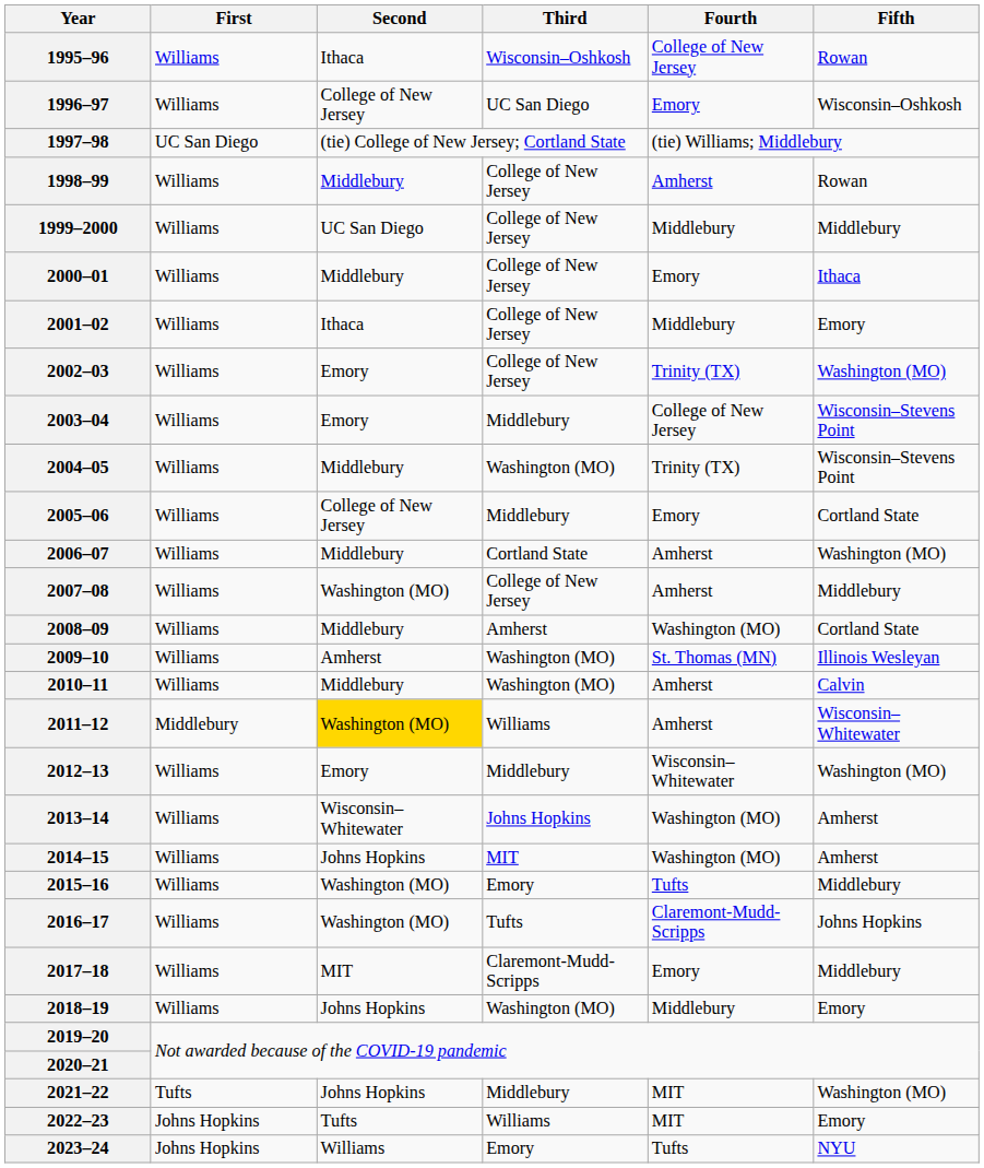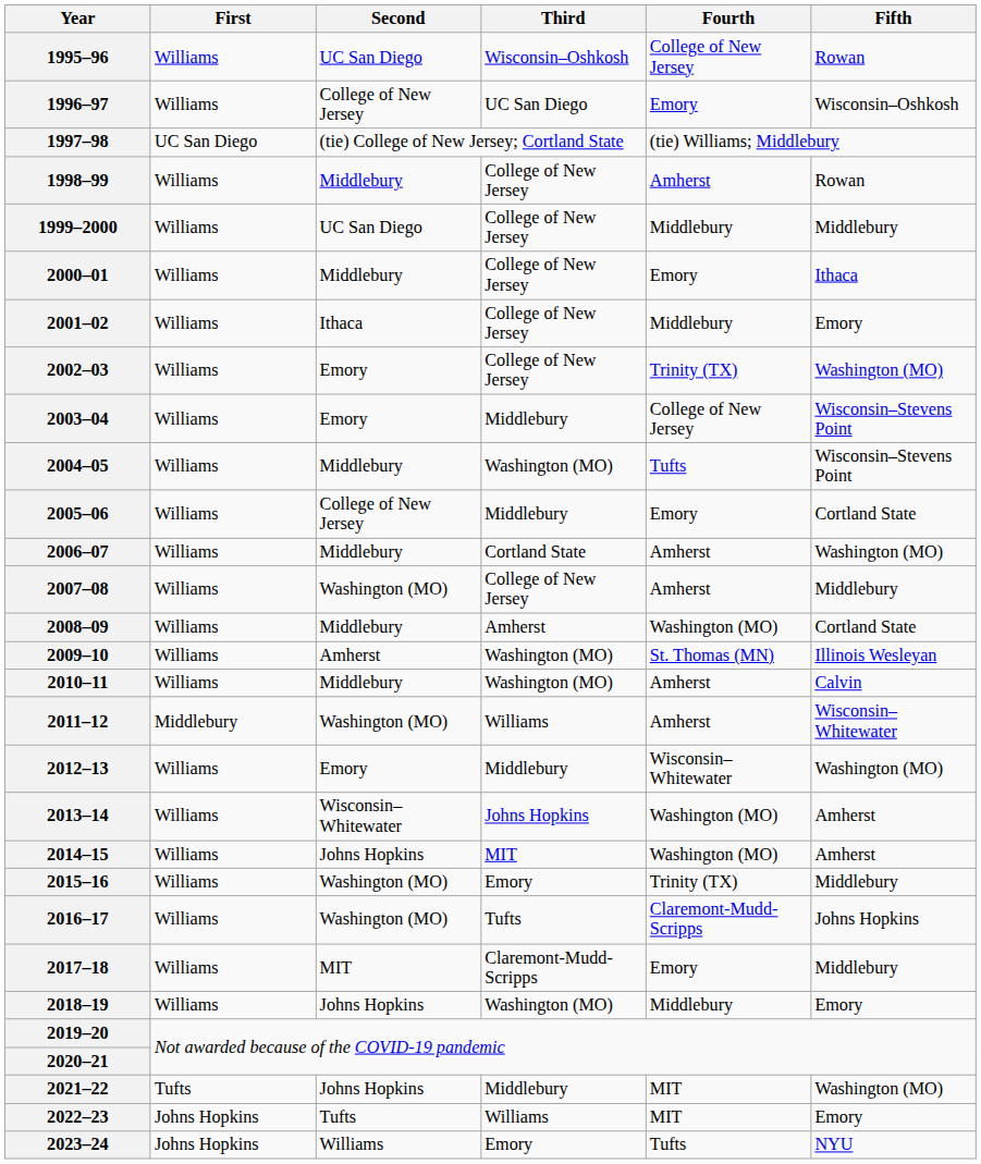1995–96 | Second: Ithaca -> UC San Diego
2004–05 | Fourth: Trinity (TX) -> Tufts
2011–12 | Second: gold background -> no background
2015–16 | Fourth: Tufts -> Trinity (TX)
